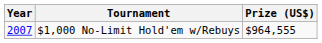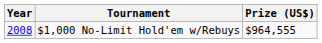$1,000 No-Limit Hold'em w/Rebuys | Year: 2007 -> 2008
